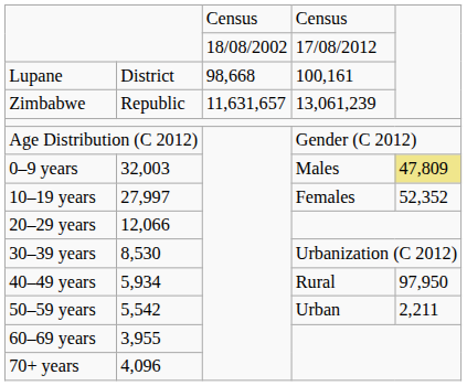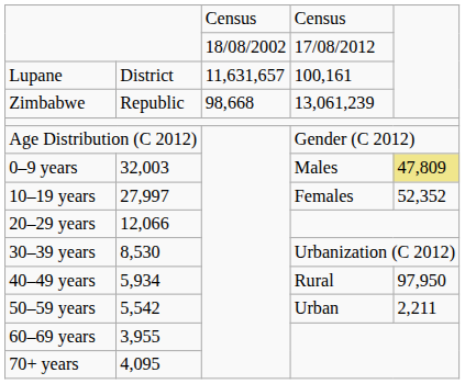Lupane | column 3: 98,668 -> 11,631,657
Zimbabwe | column 3: 11,631,657 -> 98,668
70+ years | column 2: 4,096 -> 4,095
